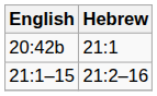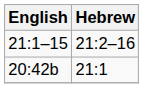rows swapped: 20:42b <-> 21:1–15
